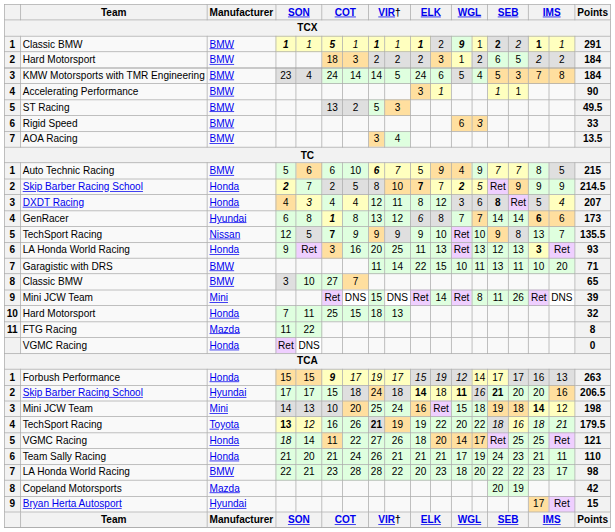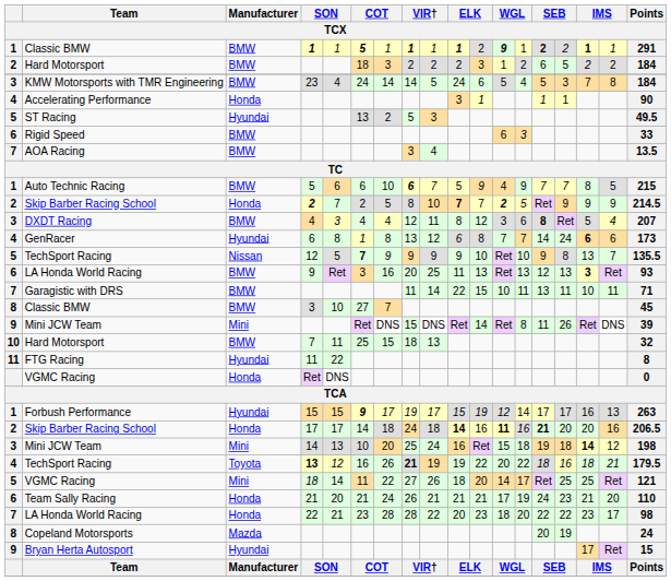Accelerating Performance | Manufacturer: BMW -> Honda
ST Racing | Manufacturer: BMW -> Hyundai
DXDT Racing | Manufacturer: Honda -> BMW
GenRacer | column 6: bold -> normal
GenRacer | column 15: 14 -> 24
LA Honda World Racing / 9 | Manufacturer: Honda -> BMW
Garagistic with DRS | column 17: 20 -> 11
Classic BMW / 3 | Points: 65 -> 45
Hard Motorsport / 7 | Manufacturer: Honda -> BMW
FTG Racing | Manufacturer: Mazda -> Hyundai
Forbush Performance | Manufacturer: Honda -> Hyundai
Skip Barber Racing School / 17 | Manufacturer: Hyundai -> Honda
Skip Barber Racing School / 17 | column 6: 15 -> 14
Skip Barber Racing School / 17 | column 11: 18 -> 16
VGMC Racing / 18 | Manufacturer: Honda -> Mini
Team Sally Racing | column 17: 11 -> 20
LA Honda World Racing / 22 | Manufacturer: BMW -> Honda
Copeland Motorsports | Points: 42 -> 24
